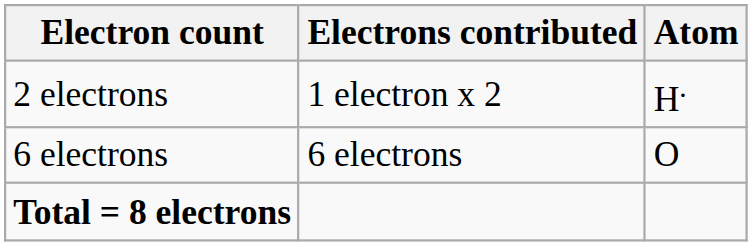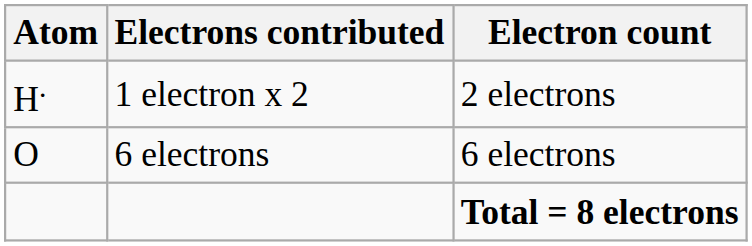columns swapped: Atom <-> Electron count
